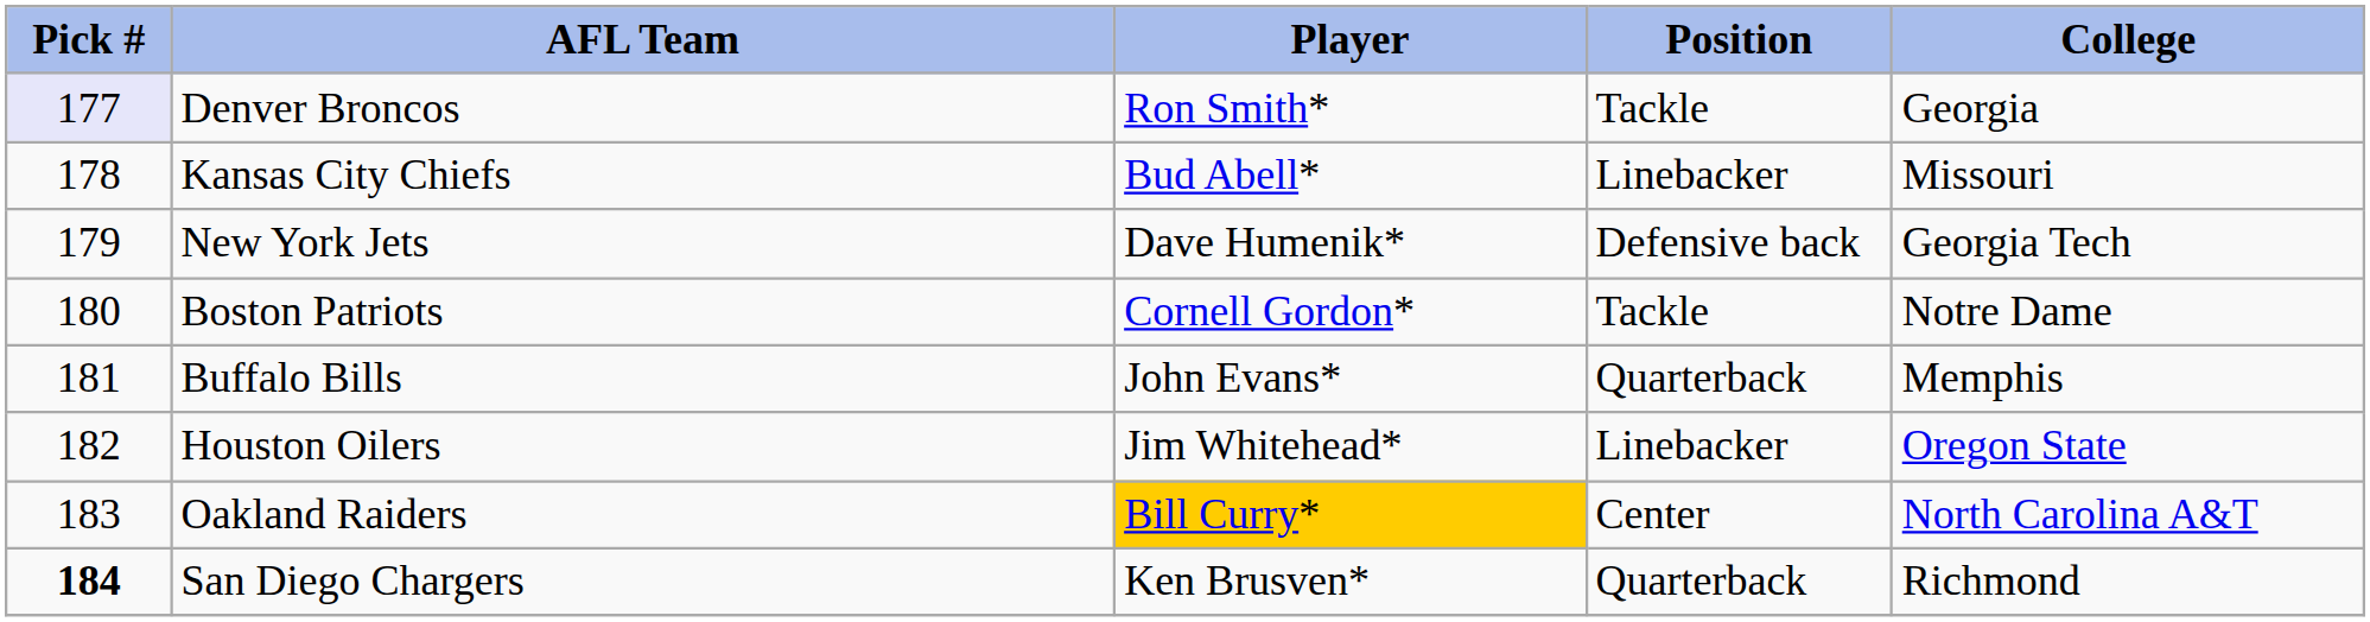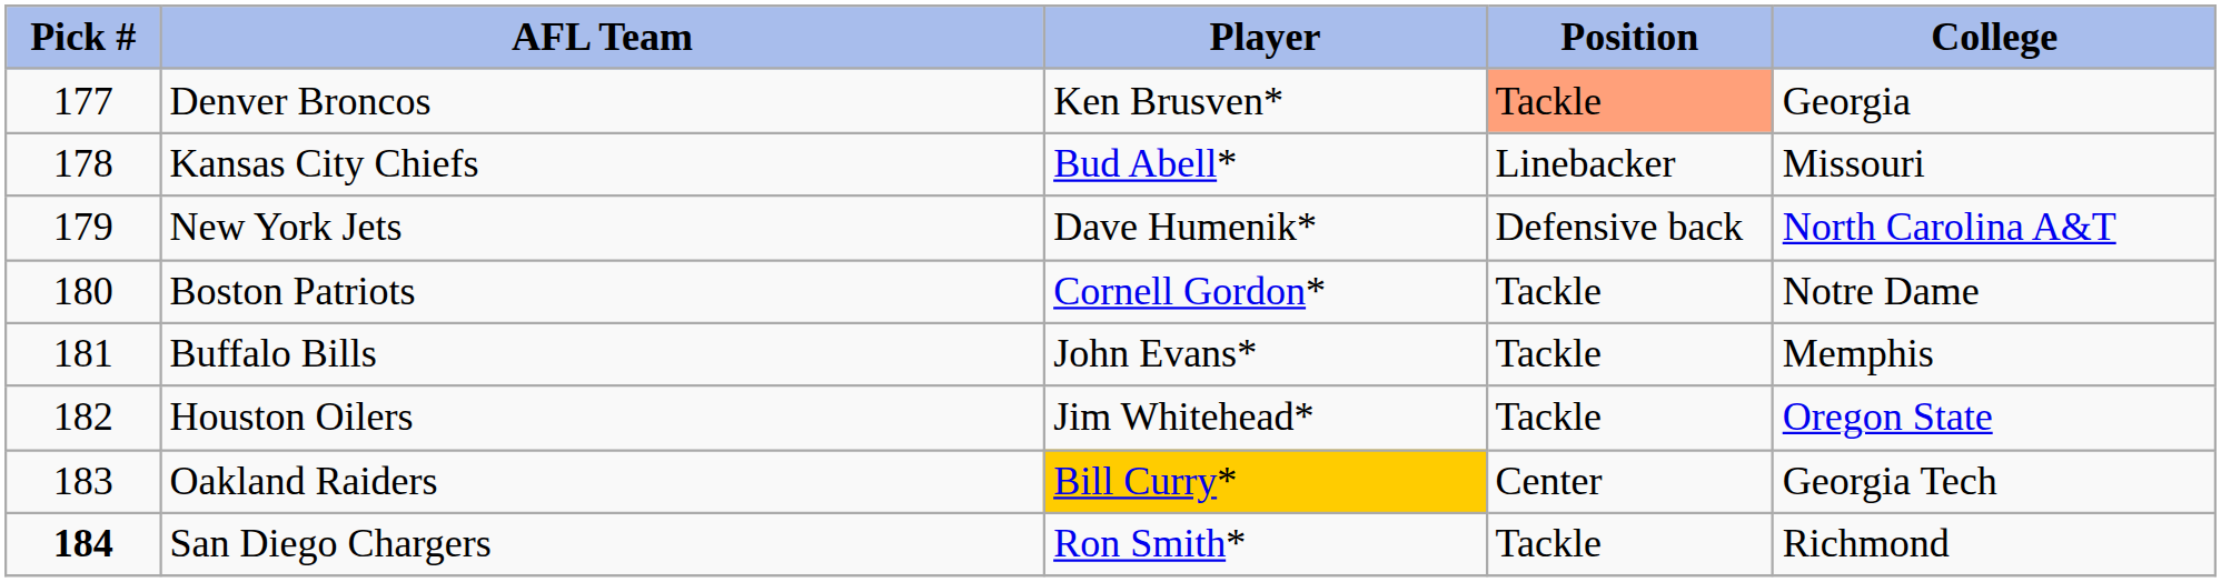Denver Broncos | Pick #: lavender background -> no background
Denver Broncos | Player: Ron Smith* -> Ken Brusven*
Denver Broncos | Position: no background -> lightsalmon background
New York Jets | College: Georgia Tech -> North Carolina A&T
Buffalo Bills | Position: Quarterback -> Tackle
Houston Oilers | Position: Linebacker -> Tackle
Oakland Raiders | College: North Carolina A&T -> Georgia Tech
San Diego Chargers | Player: Ken Brusven* -> Ron Smith*
San Diego Chargers | Position: Quarterback -> Tackle
